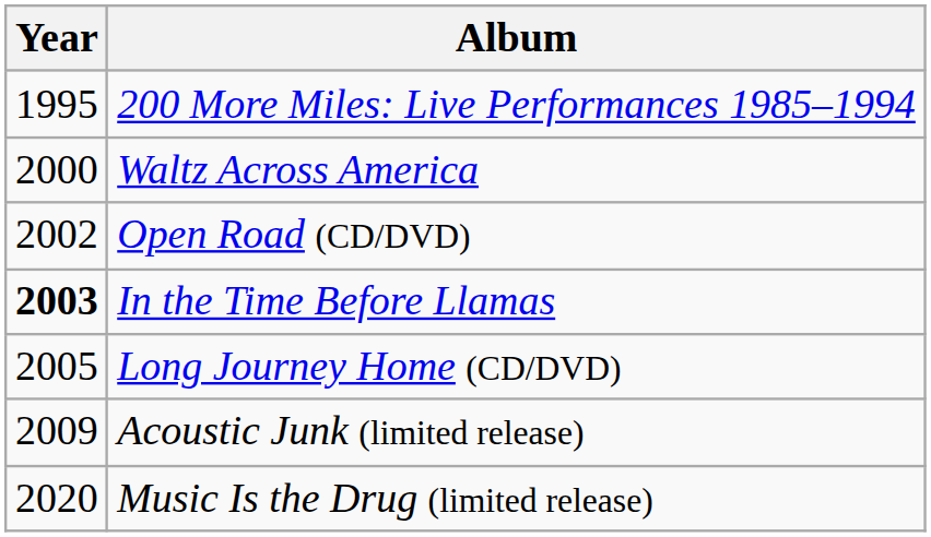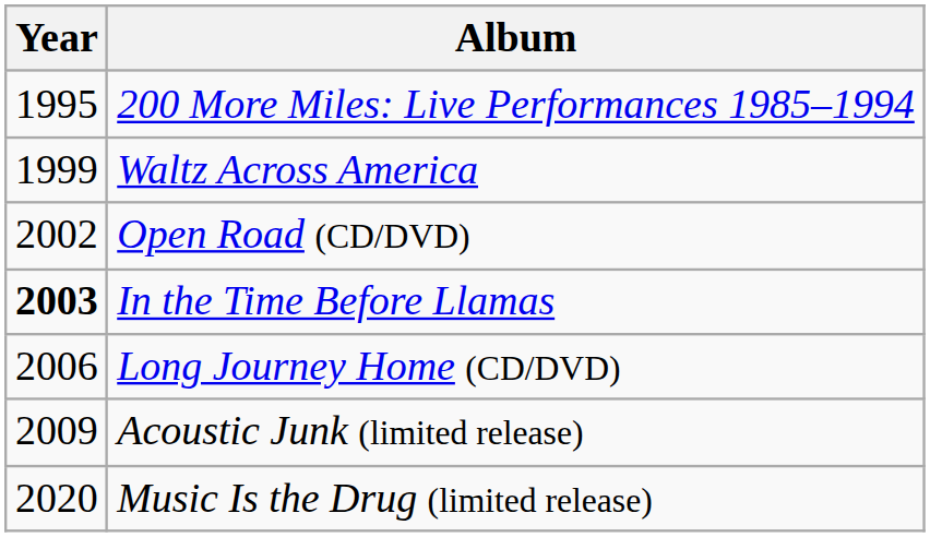Waltz Across America | Year: 2000 -> 1999
Long Journey Home (CD/DVD) | Year: 2005 -> 2006
